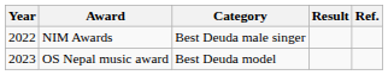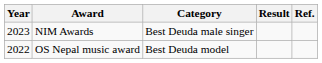NIM Awards | Year: 2022 -> 2023
OS Nepal music award | Year: 2023 -> 2022
